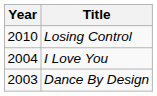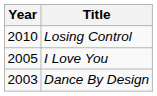I Love You | Year: 2004 -> 2005
